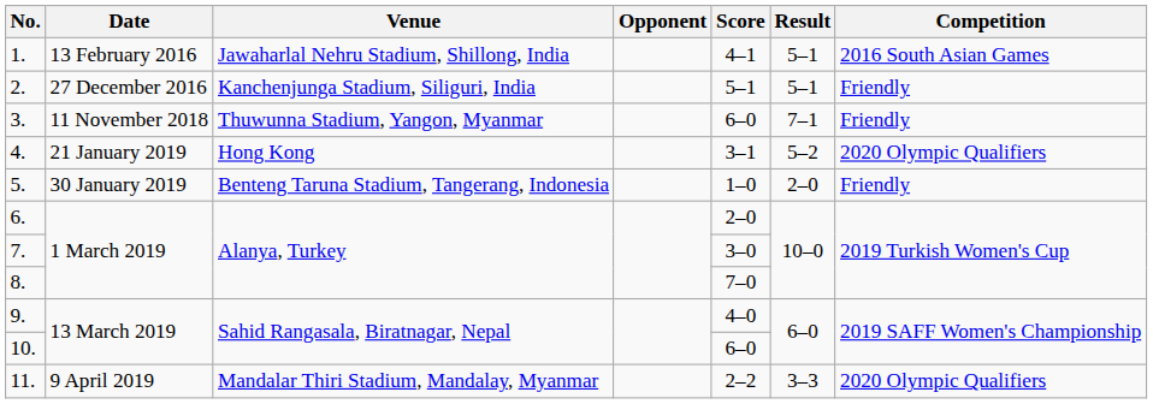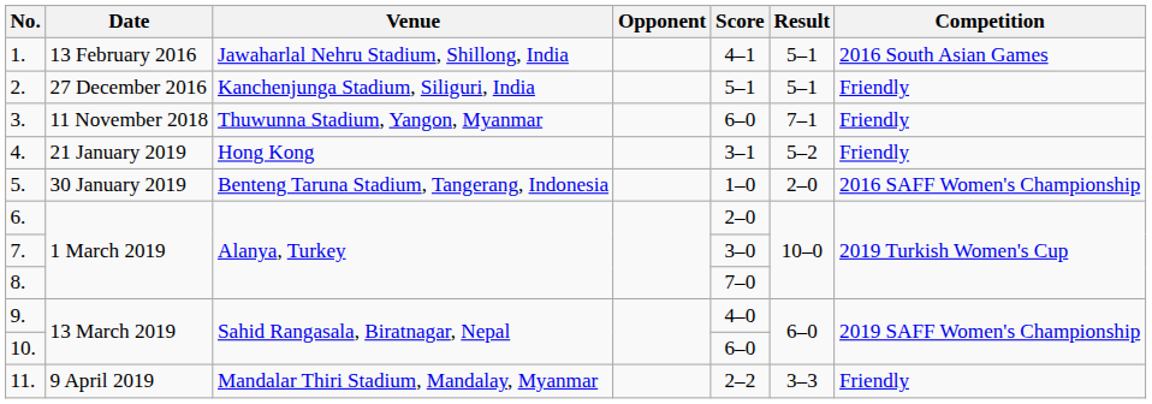4. | Competition: 2020 Olympic Qualifiers -> Friendly
5. | Competition: Friendly -> 2016 SAFF Women's Championship
11. | Competition: 2020 Olympic Qualifiers -> Friendly
